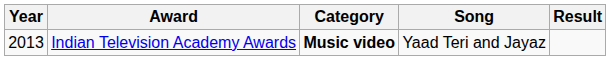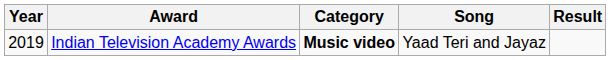Indian Television Academy Awards | Year: 2013 -> 2019
